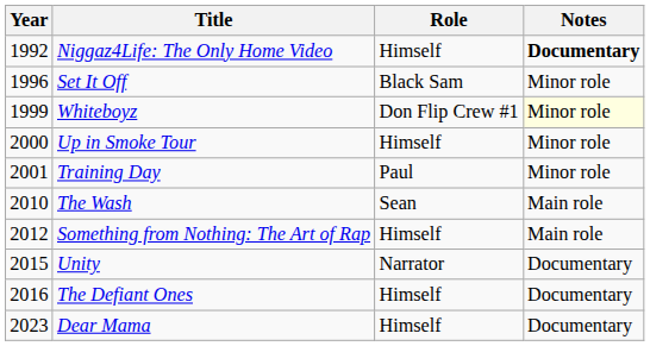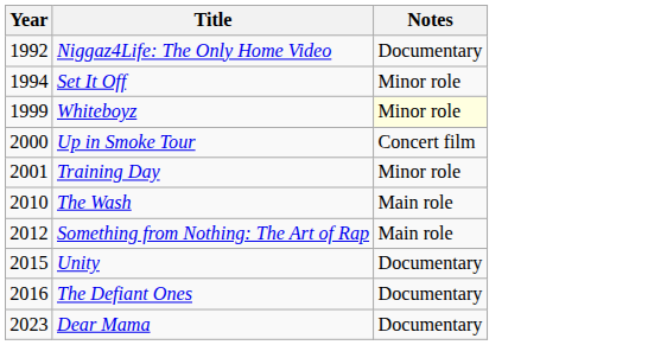- column: Role | Himself | Black Sam | Don Flip Crew #1 | Himself | Paul | Sean | Himself | Narrator | Himself | Himself
Niggaz4Life: The Only Home Video | Notes: bold -> normal
Set It Off | Year: 1996 -> 1994
Up in Smoke Tour | Notes: Minor role -> Concert film
